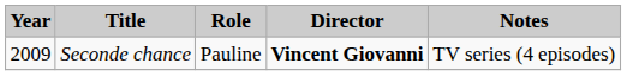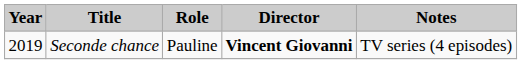Seconde chance | Year: 2009 -> 2019
